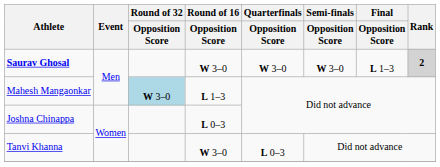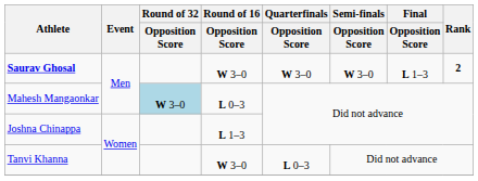Saurav Ghosal | Rank: lightgrey background -> no background
Mahesh Mangaonkar | Round of 16 / Opposition Score: L 1–3 -> L 0–3
Joshna Chinappa | Round of 16 / Opposition Score: L 0–3 -> L 1–3
